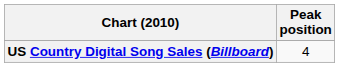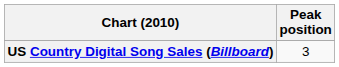US Country Digital Song Sales (Billboard) | Peak position: 4 -> 3
